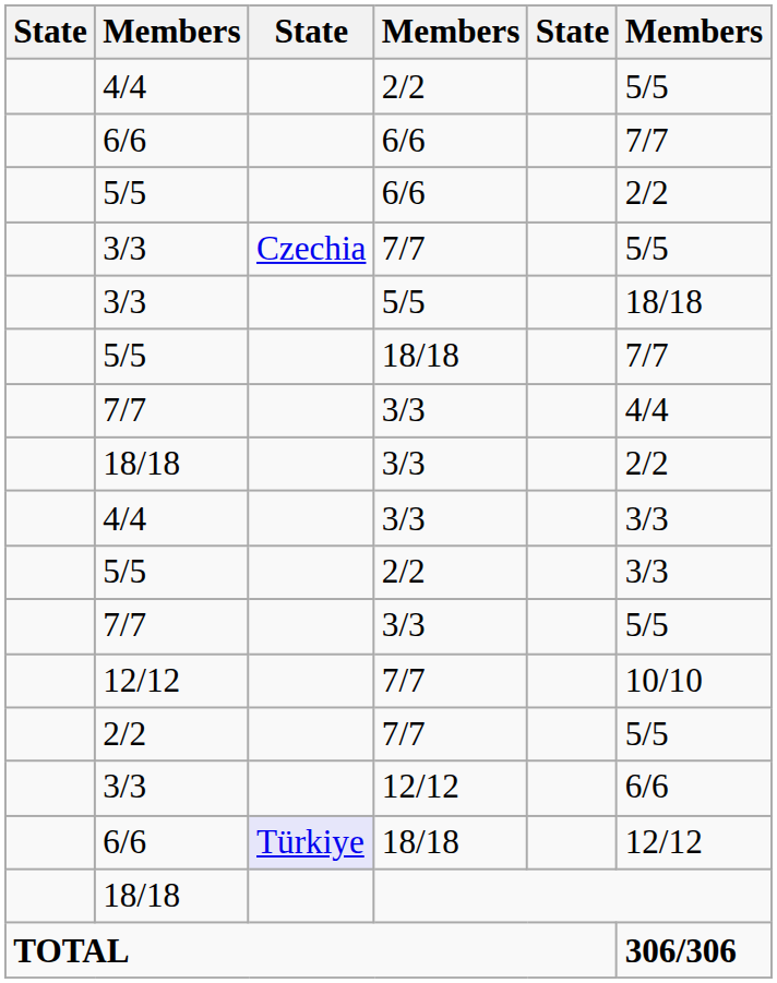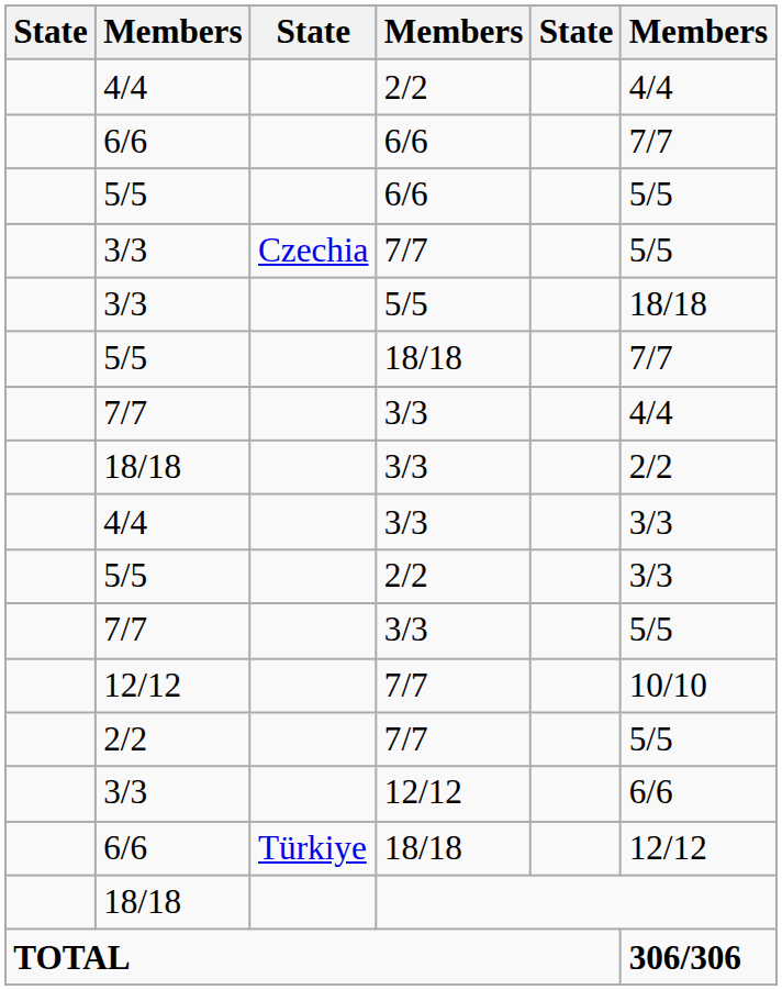4/4 / 2/2 | column 6: 5/5 -> 4/4
5/5 / 6/6 | column 6: 2/2 -> 5/5
6/6 / 18/18 | column 3: lavender background -> no background
